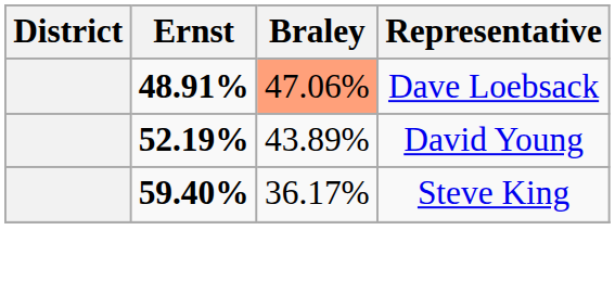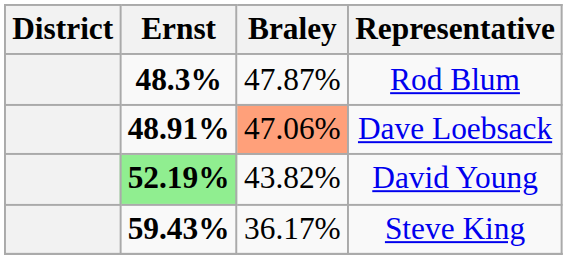+ row: 48.3% | 47.87% | Rod Blum
David Young | Ernst: no background -> lightgreen background
David Young | Braley: 43.89% -> 43.82%
Steve King | Ernst: 59.40% -> 59.43%
